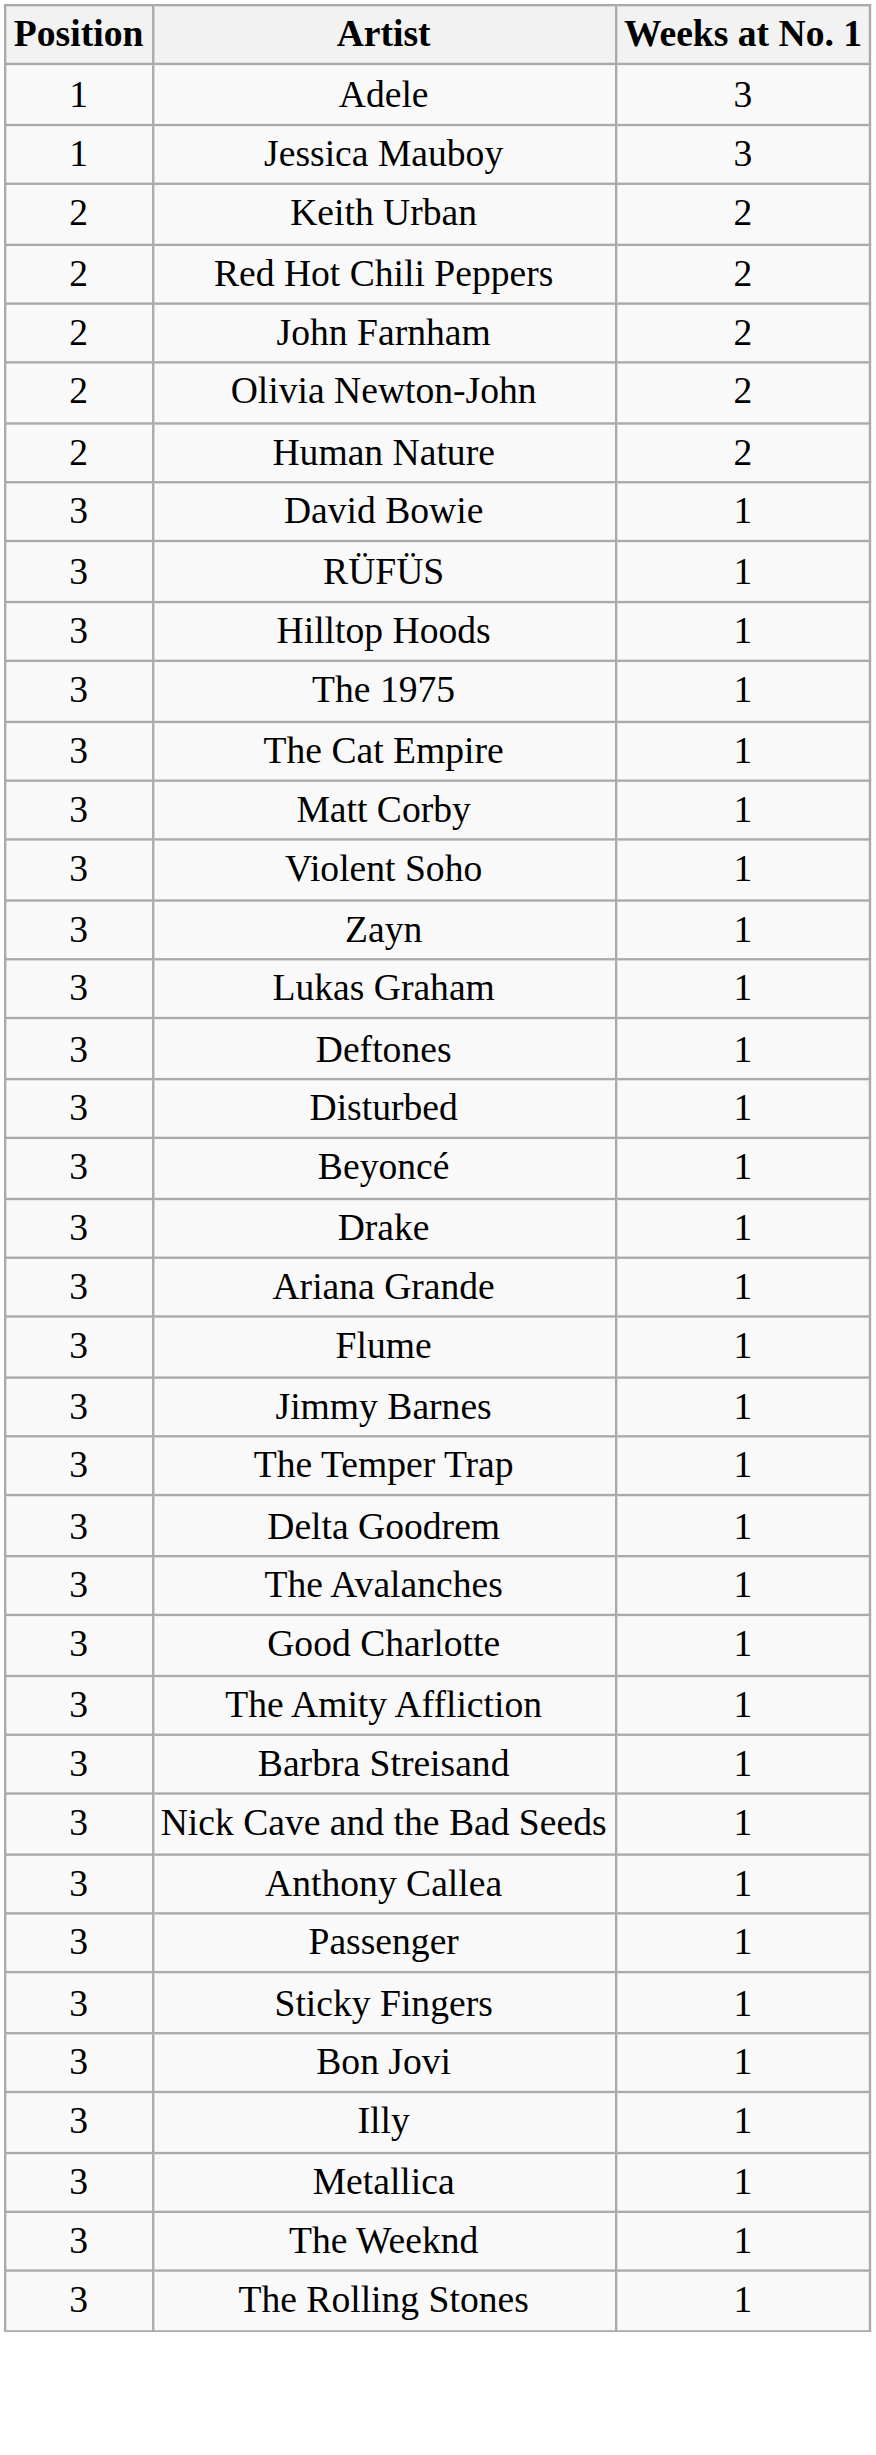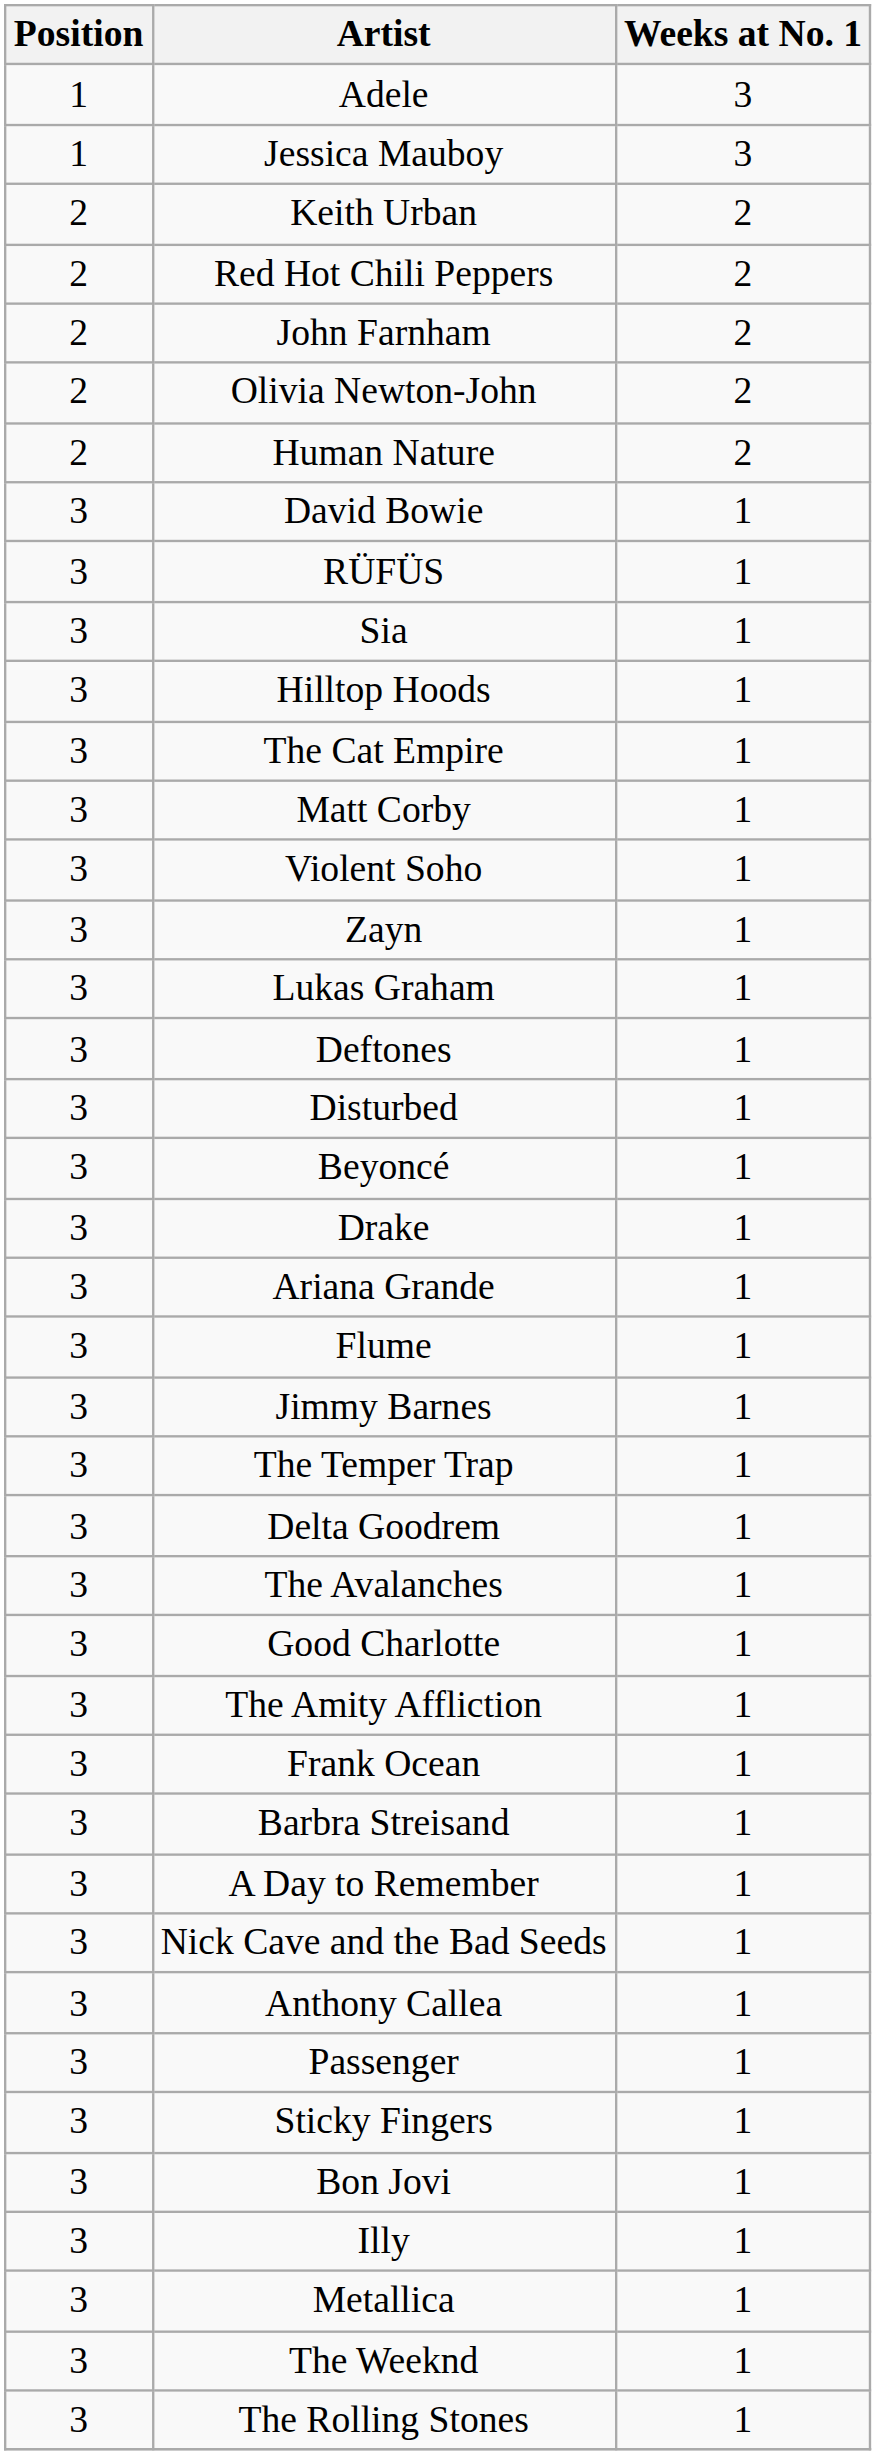+ row: 3 | Sia | 1
- row: 3 | The 1975 | 1
+ row: 3 | Frank Ocean | 1
+ row: 3 | A Day to Remember | 1
